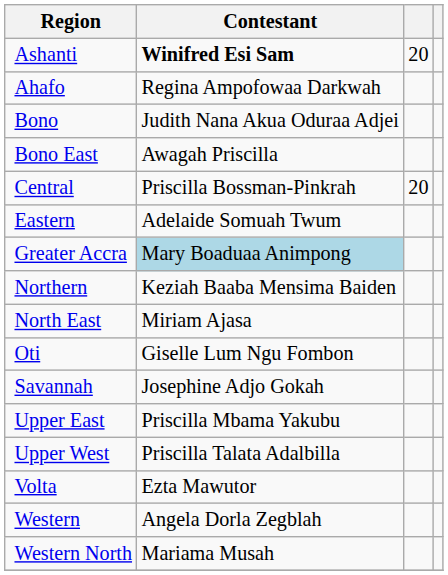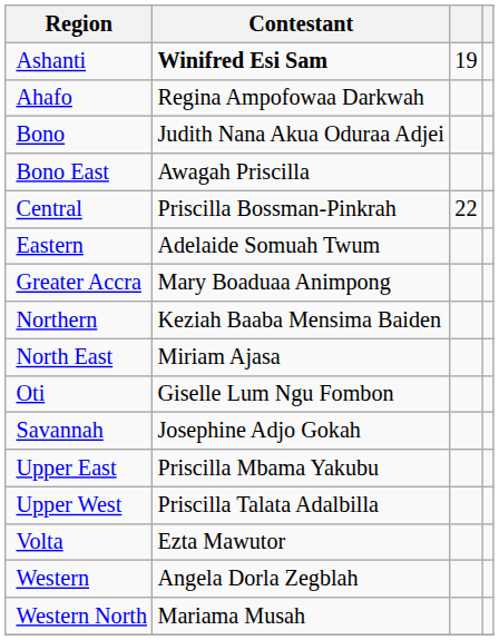Ashanti | column 3: 20 -> 19
Central | column 3: 20 -> 22
Greater Accra | Contestant: lightblue background -> no background
